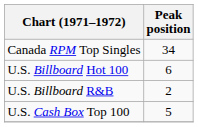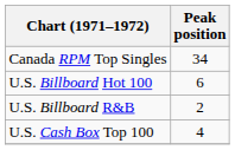U.S. Cash Box Top 100 | Peak position: 5 -> 4
